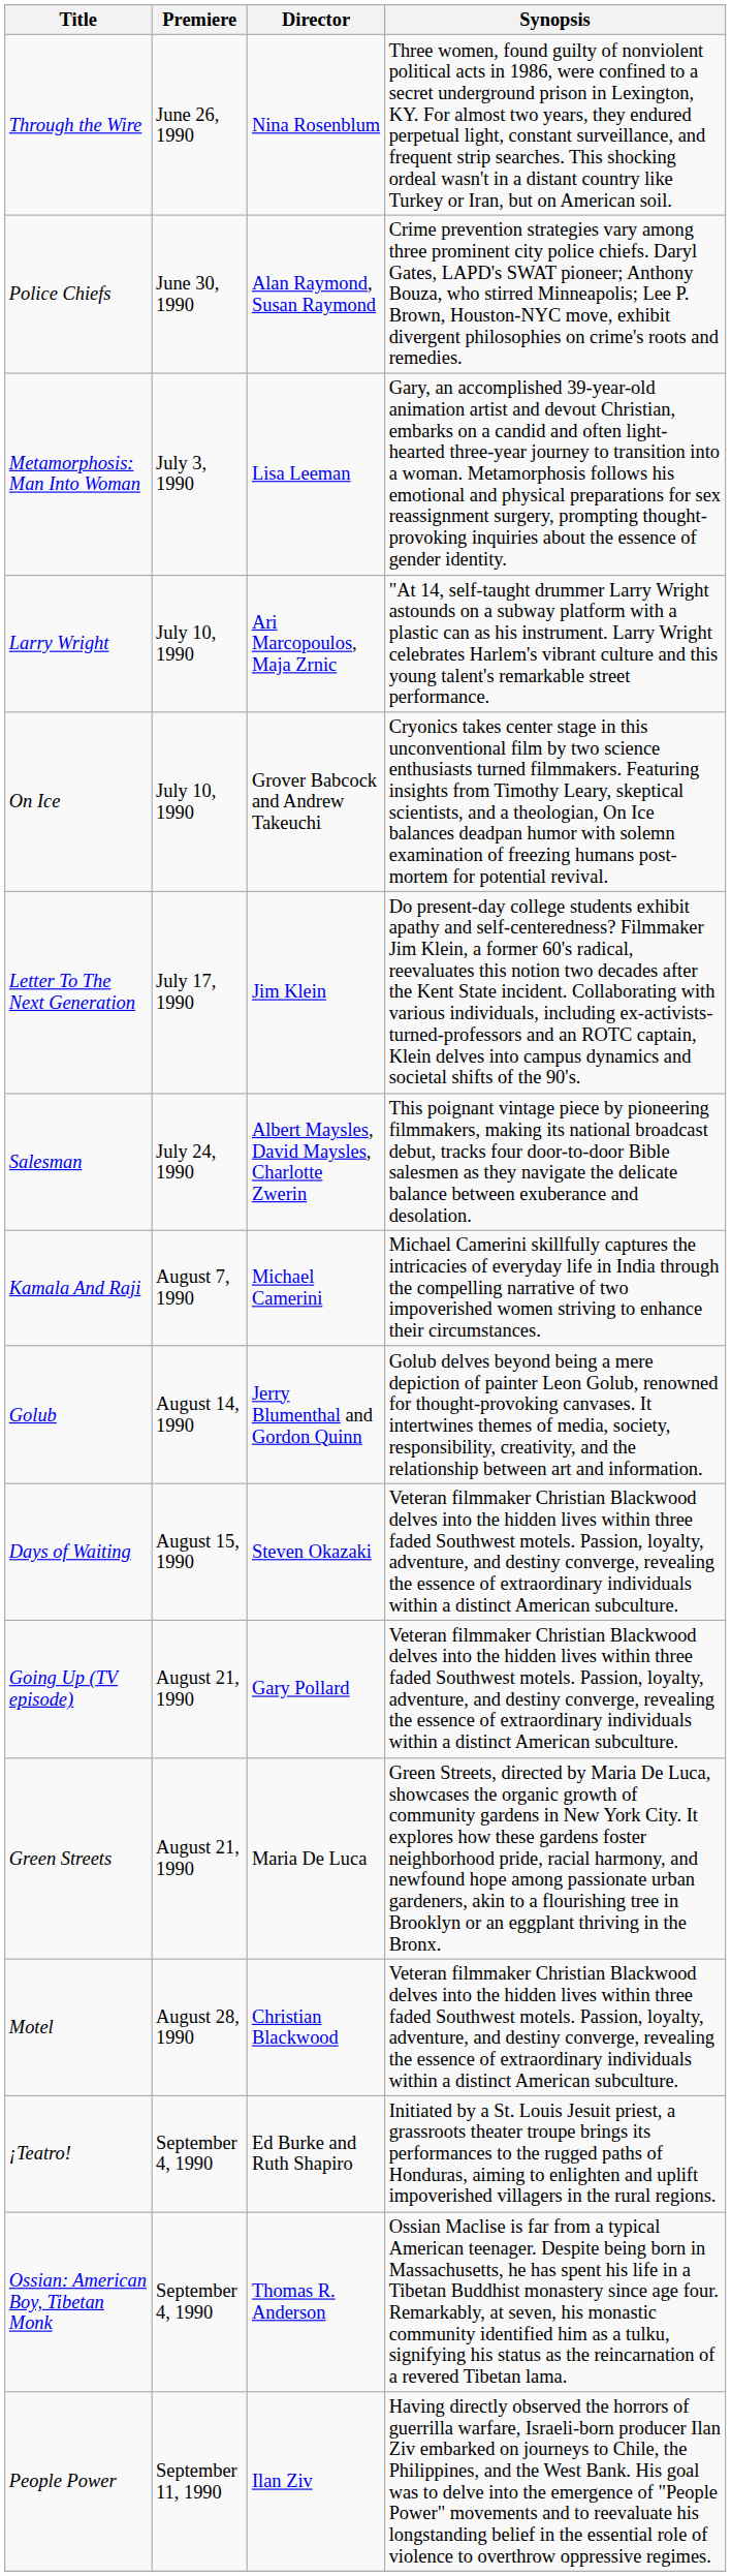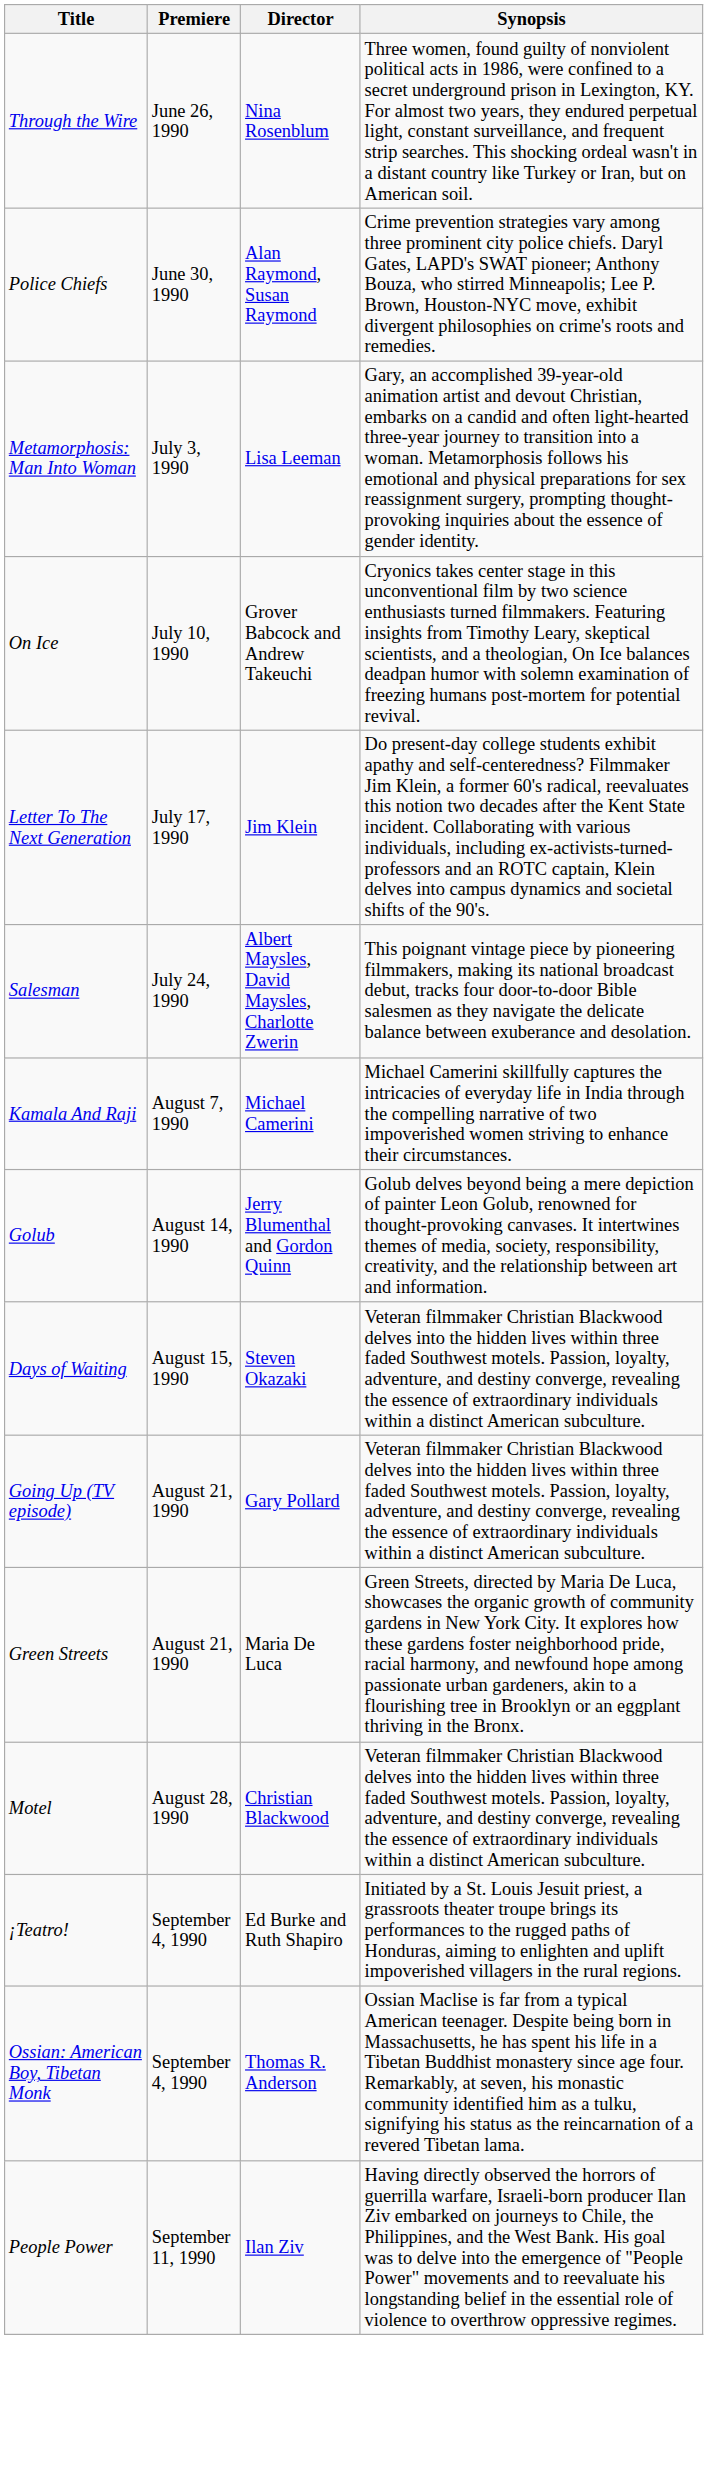- row: Larry Wright | July 10, 1990 | Ari Marcopoulos, Maja Zrnic | "At 14, self-taught drummer Larry Wright astounds on a subway platform with a plastic can as his instrument. Larry Wright celebrates Harlem's vibrant culture and this young talent's remarkable street performance.
